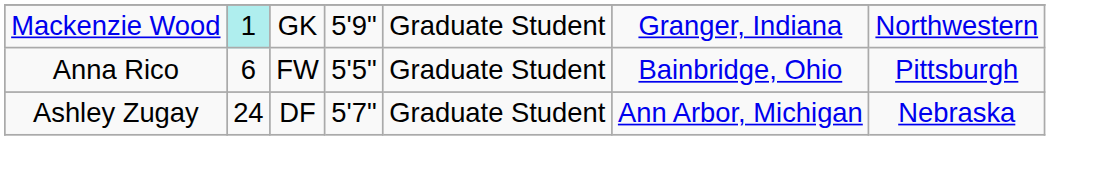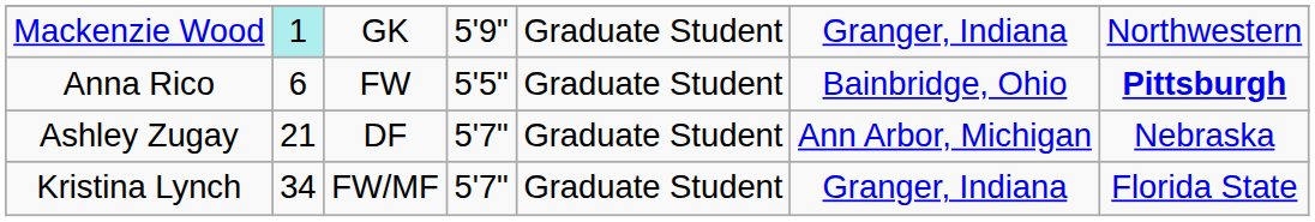Anna Rico | column 7: normal -> bold
Ashley Zugay | column 2: 24 -> 21
+ row: Kristina Lynch | 34 | FW/MF | 5'7" | Graduate Student | Granger, Indiana | Florida State
